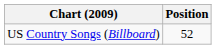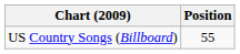US Country Songs (Billboard) | Position: 52 -> 55
